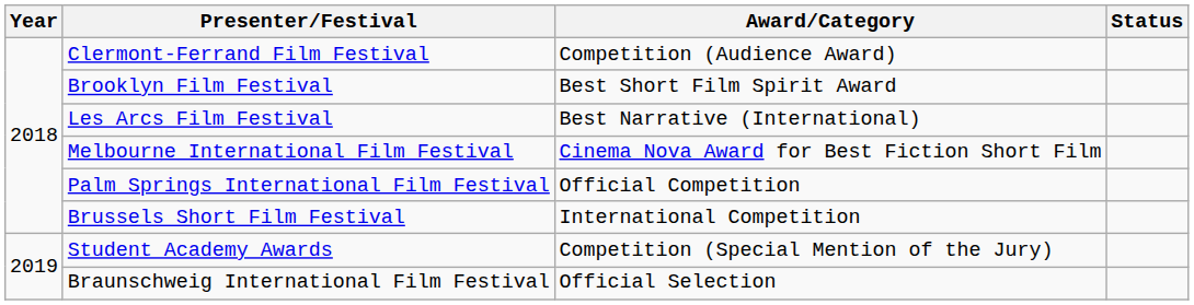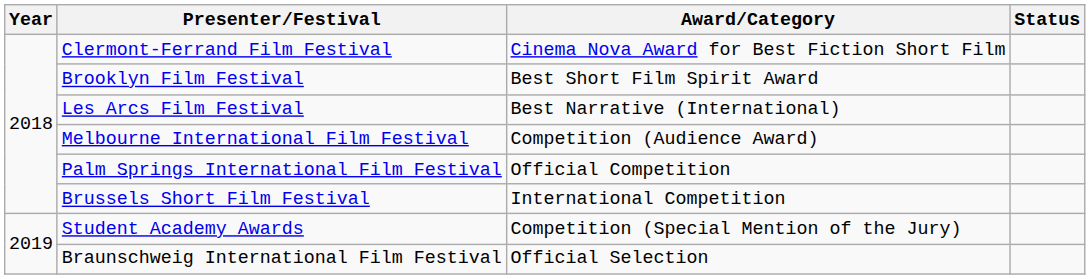Clermont-Ferrand Film Festival | Award/Category: Competition (Audience Award) -> Cinema Nova Award for Best Fiction Short Film
Melbourne International Film Festival | Award/Category: Cinema Nova Award for Best Fiction Short Film -> Competition (Audience Award)
